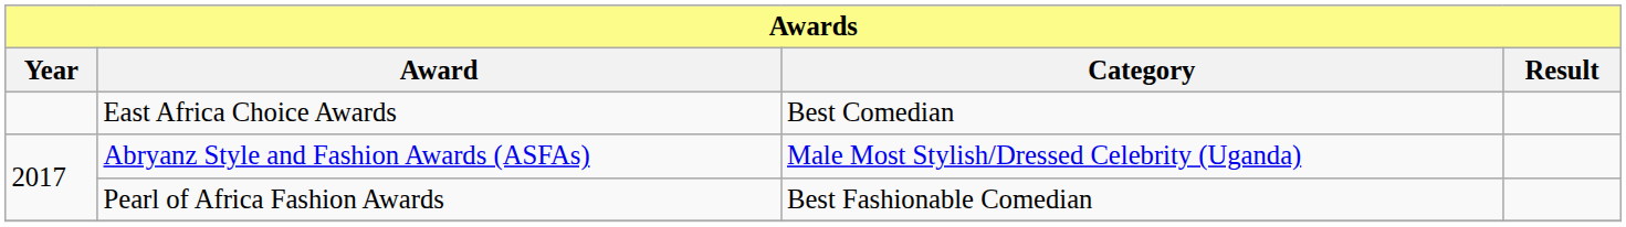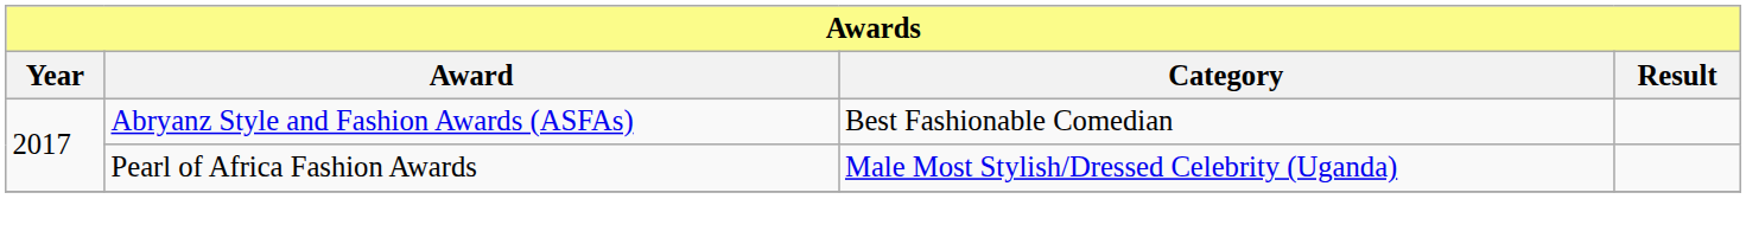- row: East Africa Choice Awards | Best Comedian
Abryanz Style and Fashion Awards (ASFAs) | Category: Male Most Stylish/Dressed Celebrity (Uganda) -> Best Fashionable Comedian
Pearl of Africa Fashion Awards | Category: Best Fashionable Comedian -> Male Most Stylish/Dressed Celebrity (Uganda)
